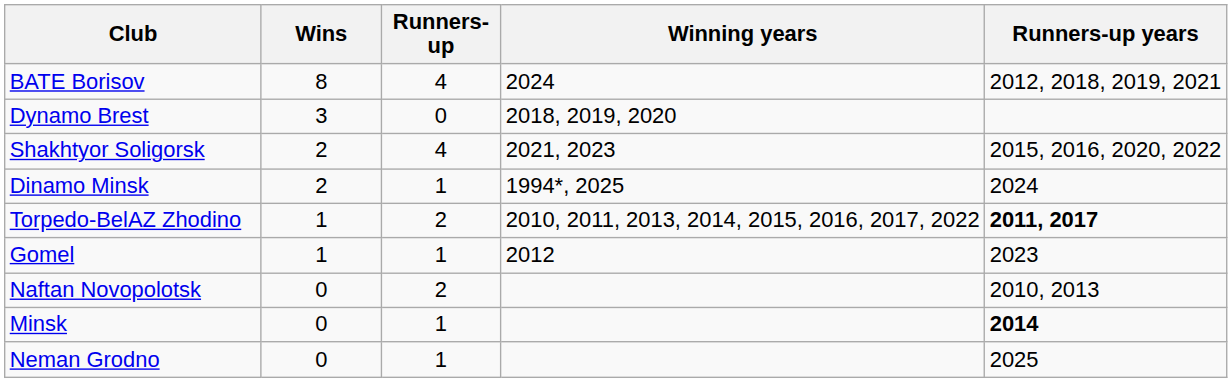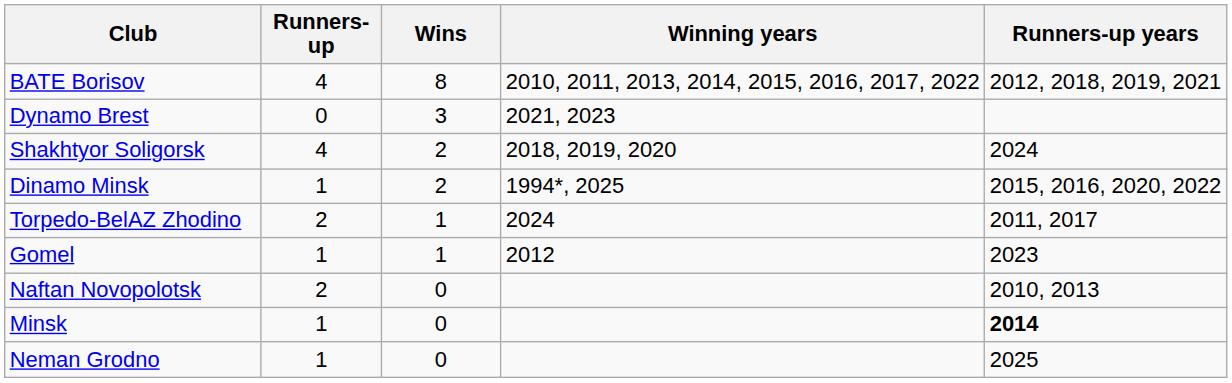columns swapped: Wins <-> Runners-up
BATE Borisov | Winning years: 2024 -> 2010, 2011, 2013, 2014, 2015, 2016, 2017, 2022
Dynamo Brest | Winning years: 2018, 2019, 2020 -> 2021, 2023
Shakhtyor Soligorsk | Winning years: 2021, 2023 -> 2018, 2019, 2020
Shakhtyor Soligorsk | Runners-up years: 2015, 2016, 2020, 2022 -> 2024
Dinamo Minsk | Runners-up years: 2024 -> 2015, 2016, 2020, 2022
Torpedo-BelAZ Zhodino | Winning years: 2010, 2011, 2013, 2014, 2015, 2016, 2017, 2022 -> 2024
Torpedo-BelAZ Zhodino | Runners-up years: bold -> normal
